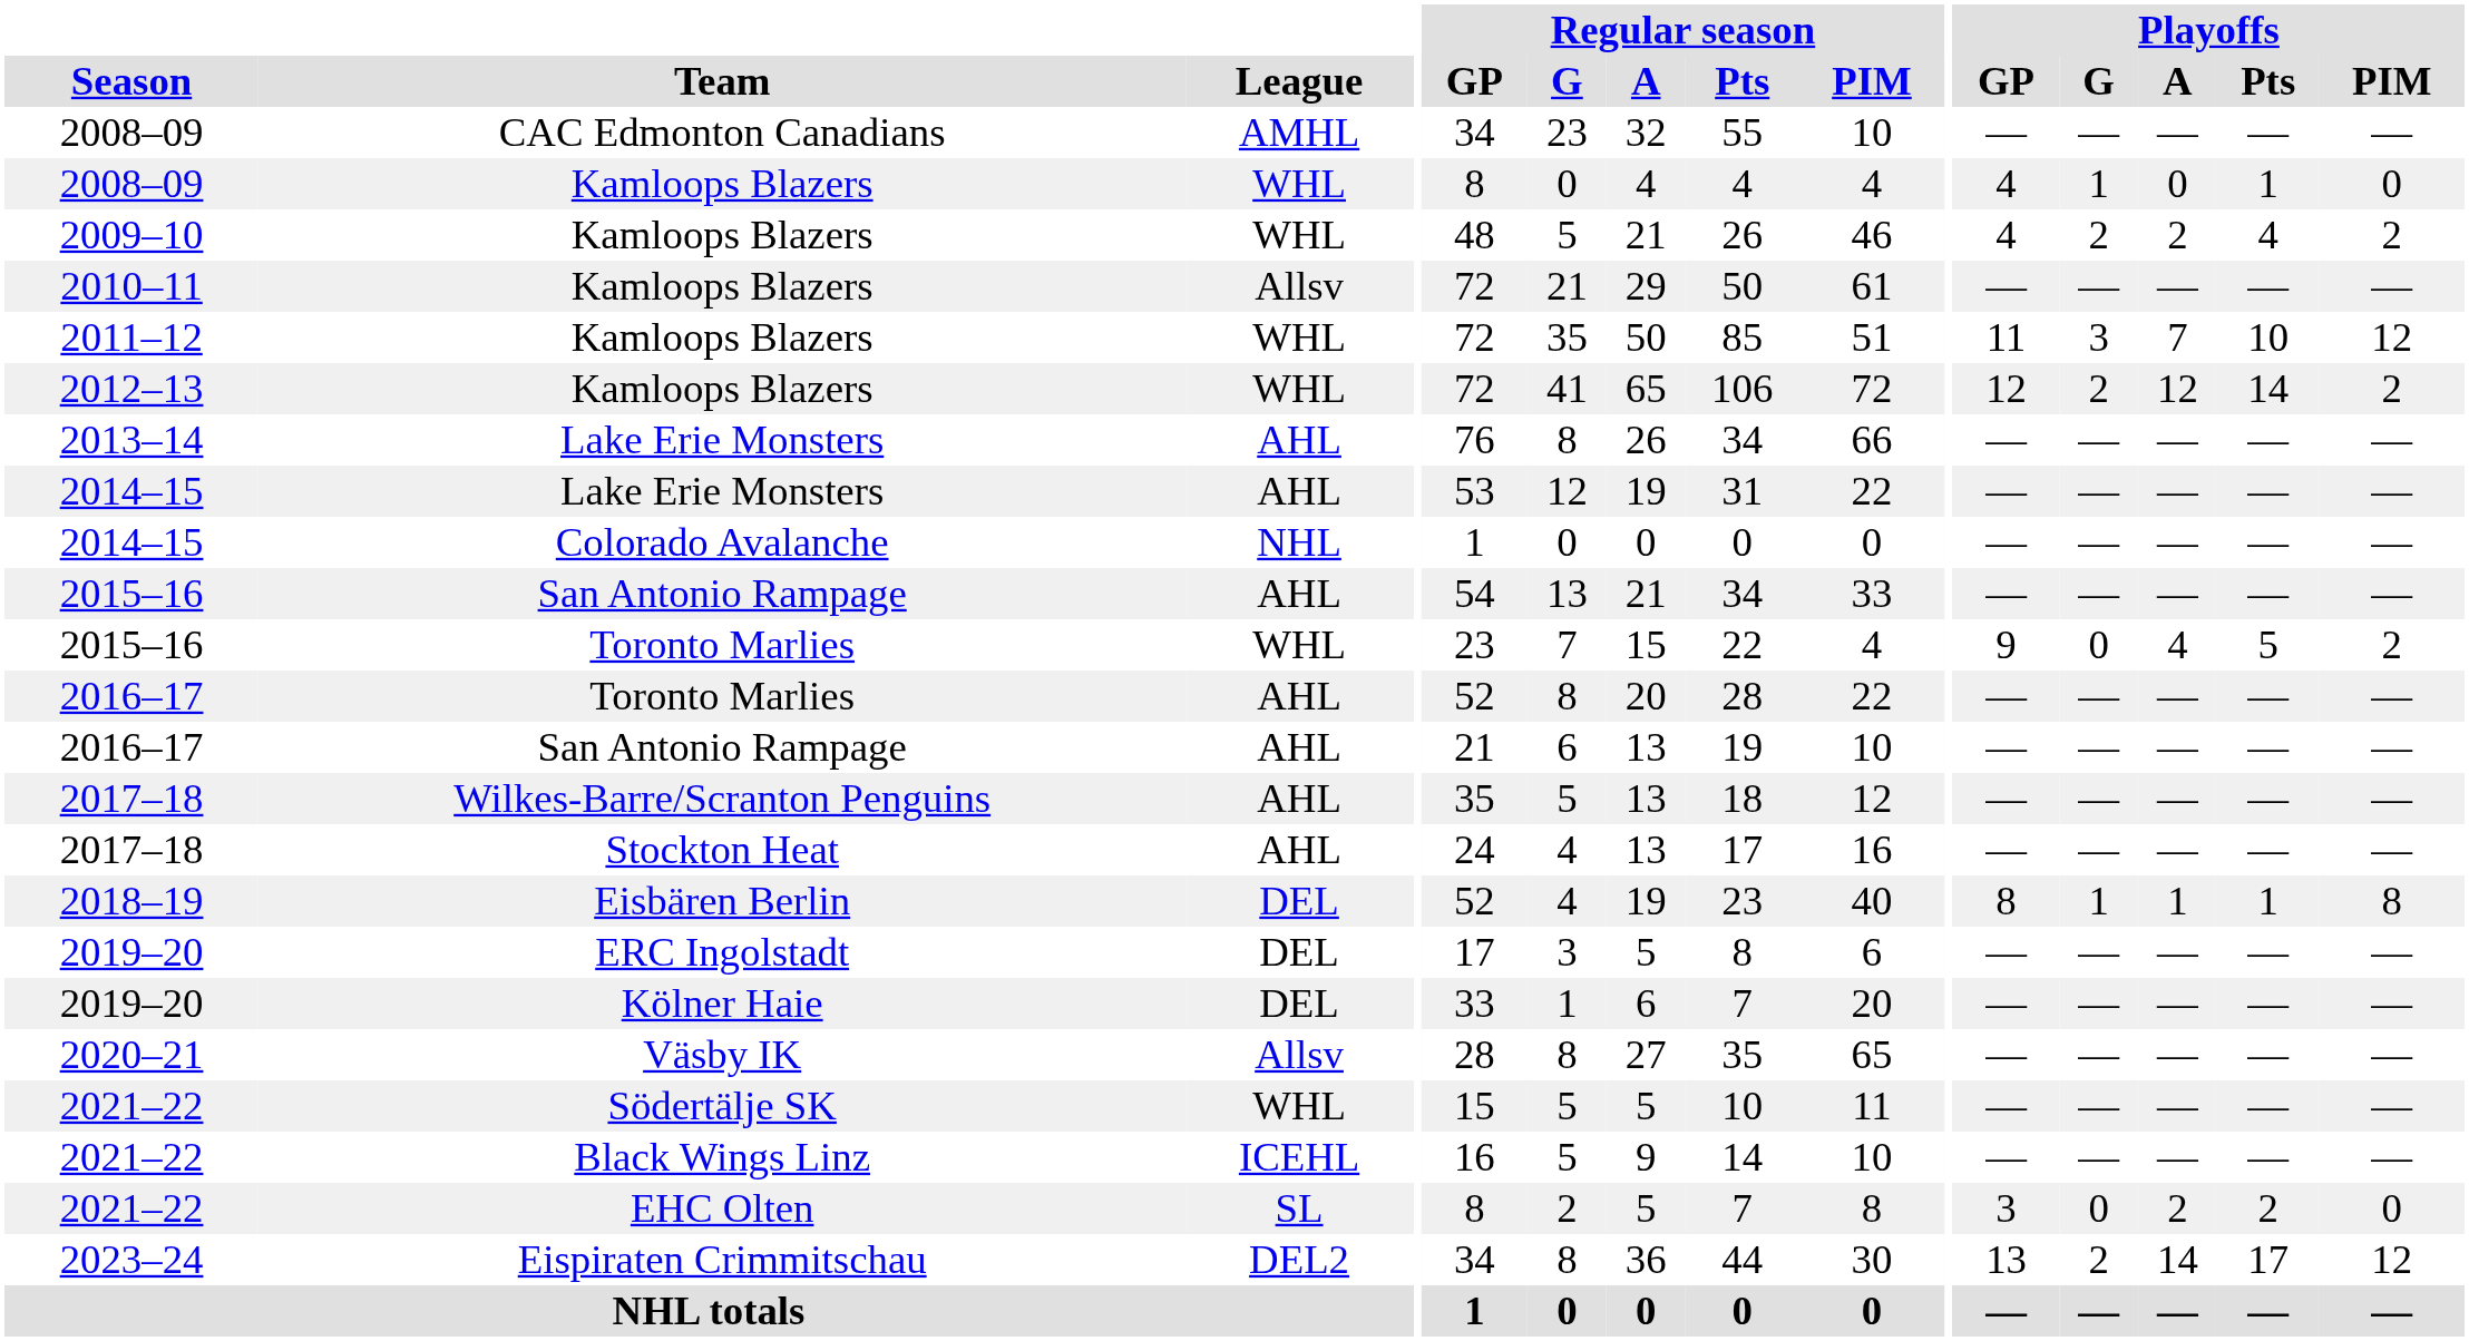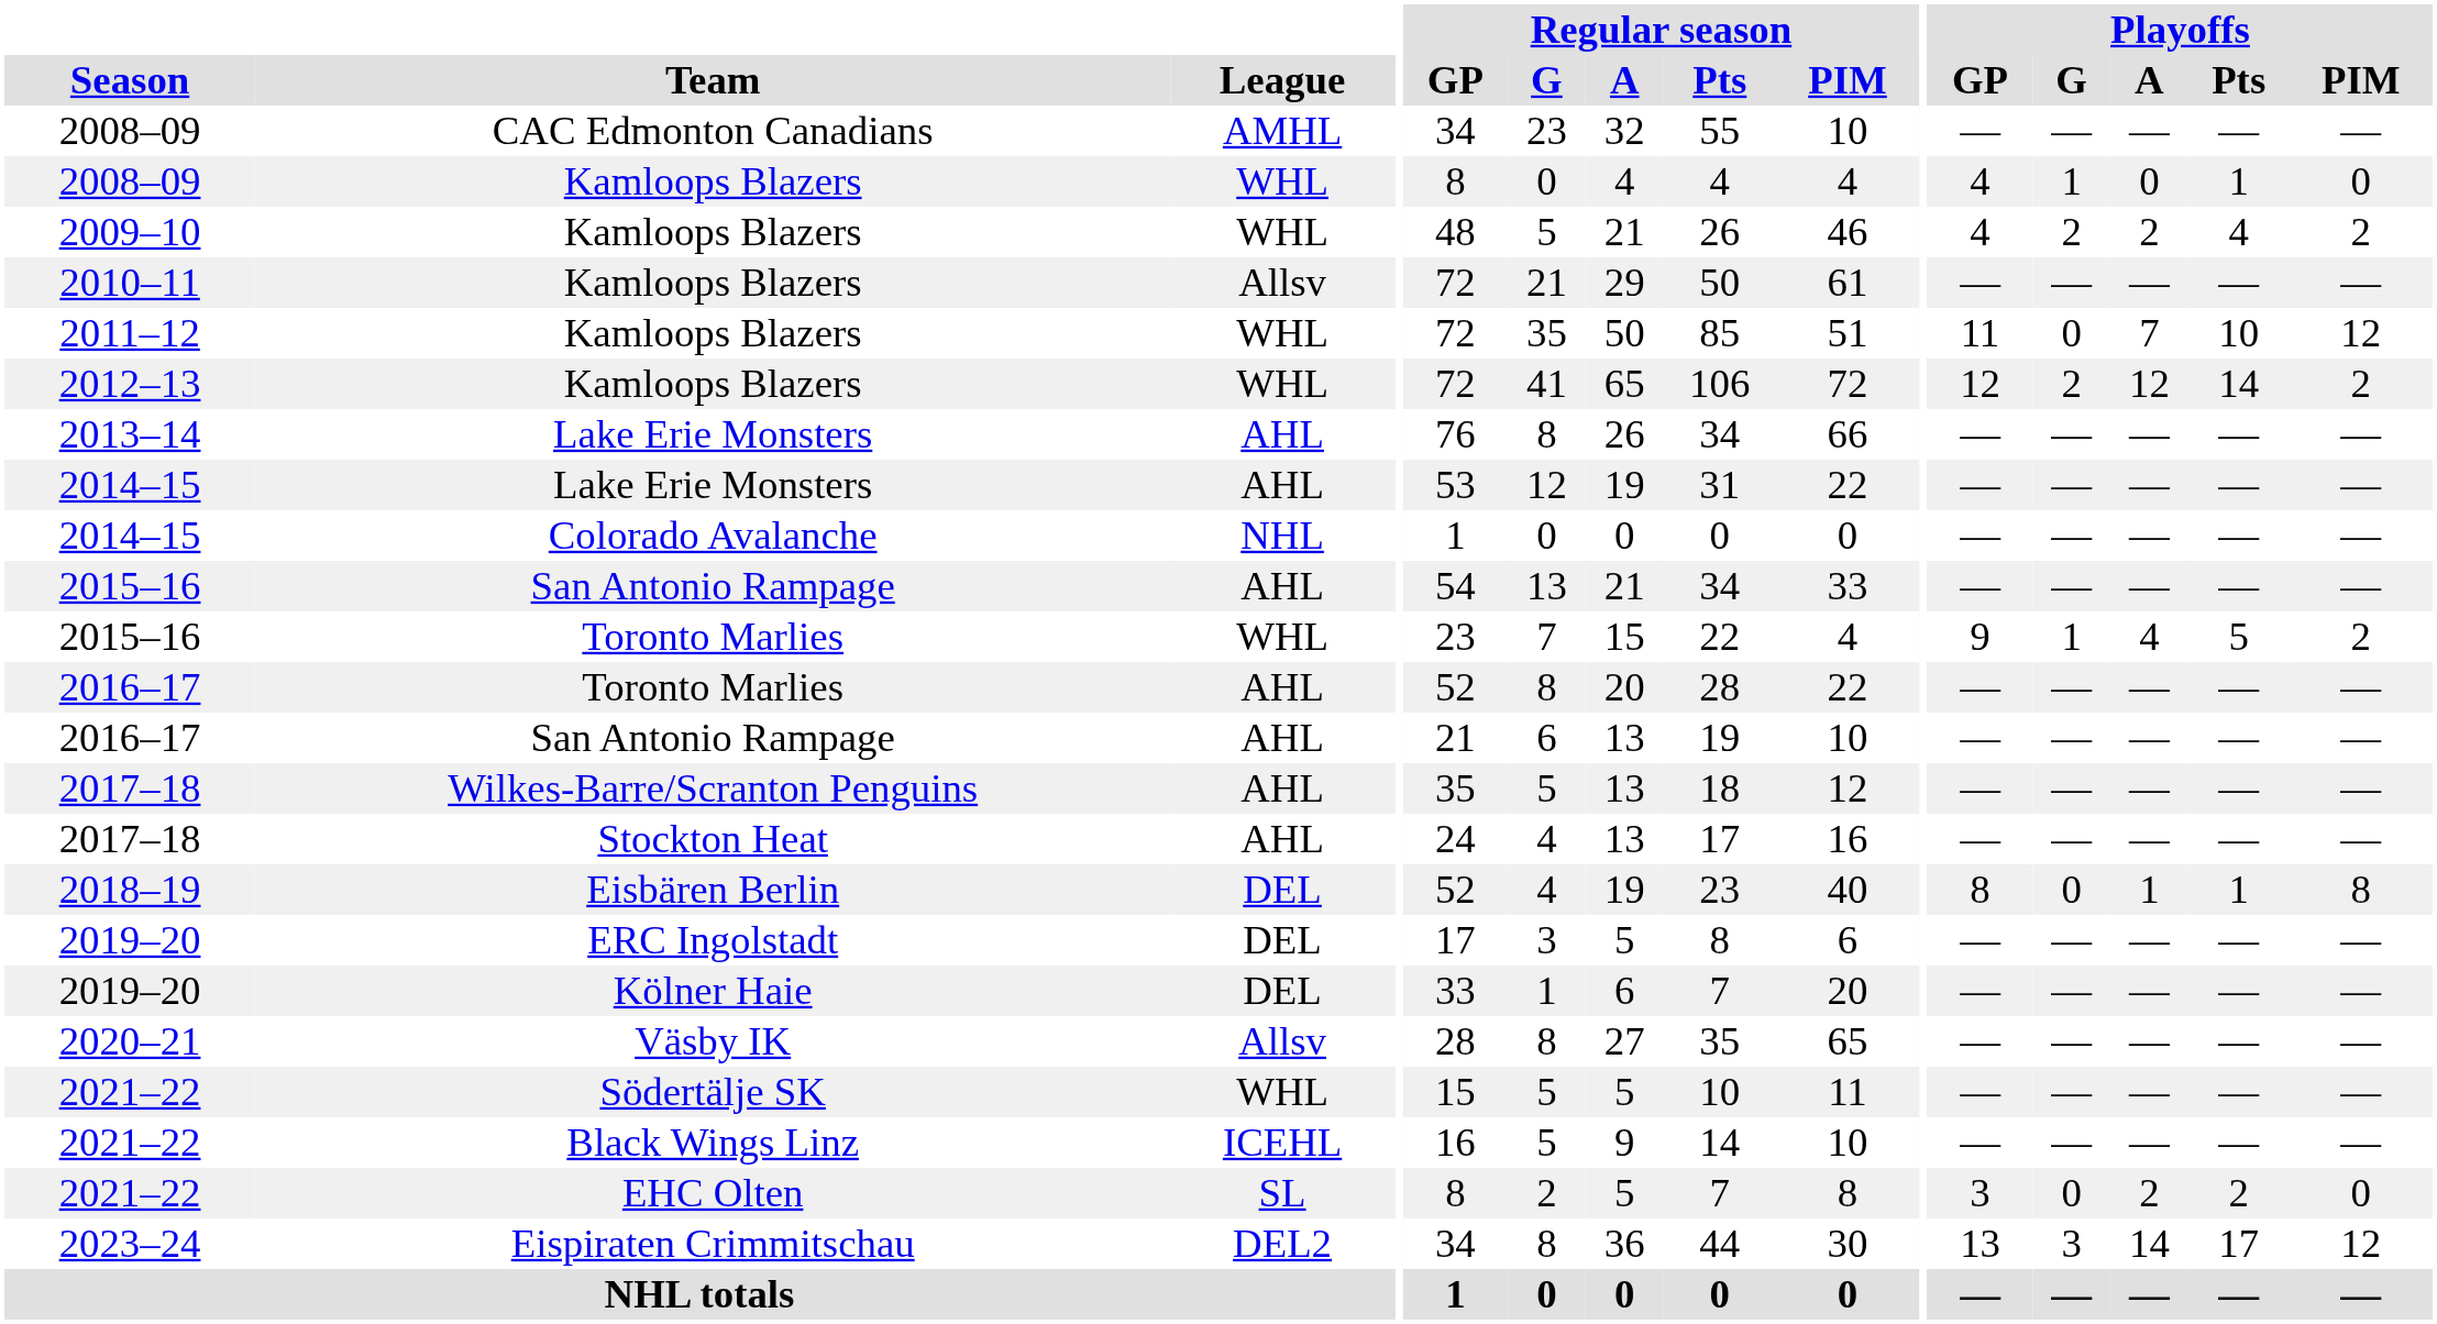2011–12 / Kamloops Blazers | Playoffs / G: 3 -> 0
2015–16 / Toronto Marlies | Playoffs / G: 0 -> 1
Eisbären Berlin | Playoffs / G: 1 -> 0
Eispiraten Crimmitschau | Playoffs / G: 2 -> 3
